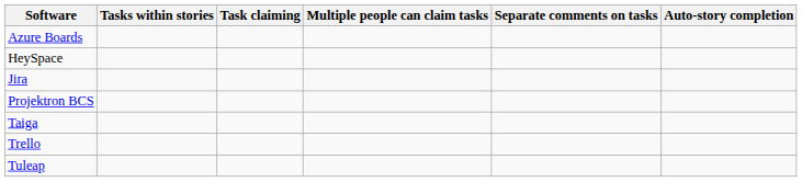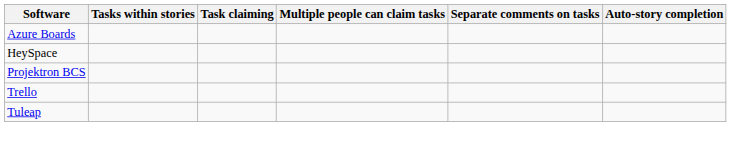- row: Jira
- row: Taiga
